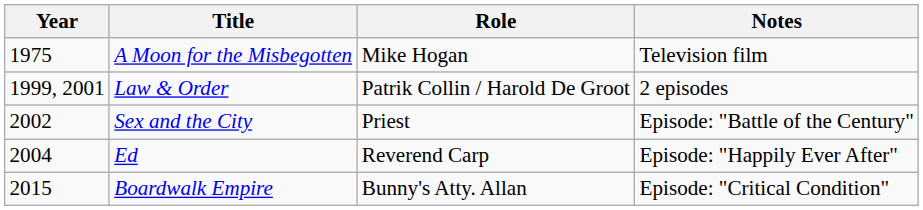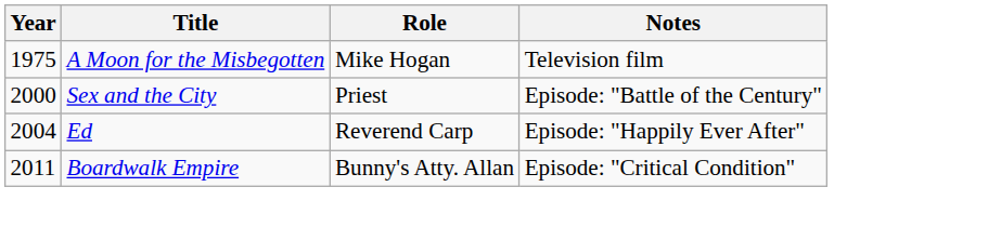- row: 1999, 2001 | Law & Order | Patrik Collin / Harold De Groot | 2 episodes
Sex and the City | Year: 2002 -> 2000
Boardwalk Empire | Year: 2015 -> 2011
